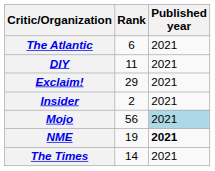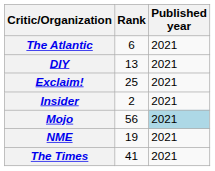DIY | Rank: 11 -> 13
Exclaim! | Rank: 29 -> 25
NME | Published year: bold -> normal
The Times | Rank: 14 -> 41
